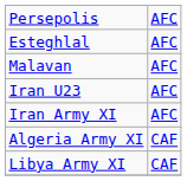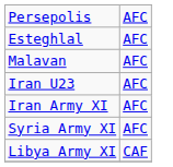+ row: Syria Army XI | AFC
- row: Algeria Army XI | CAF
